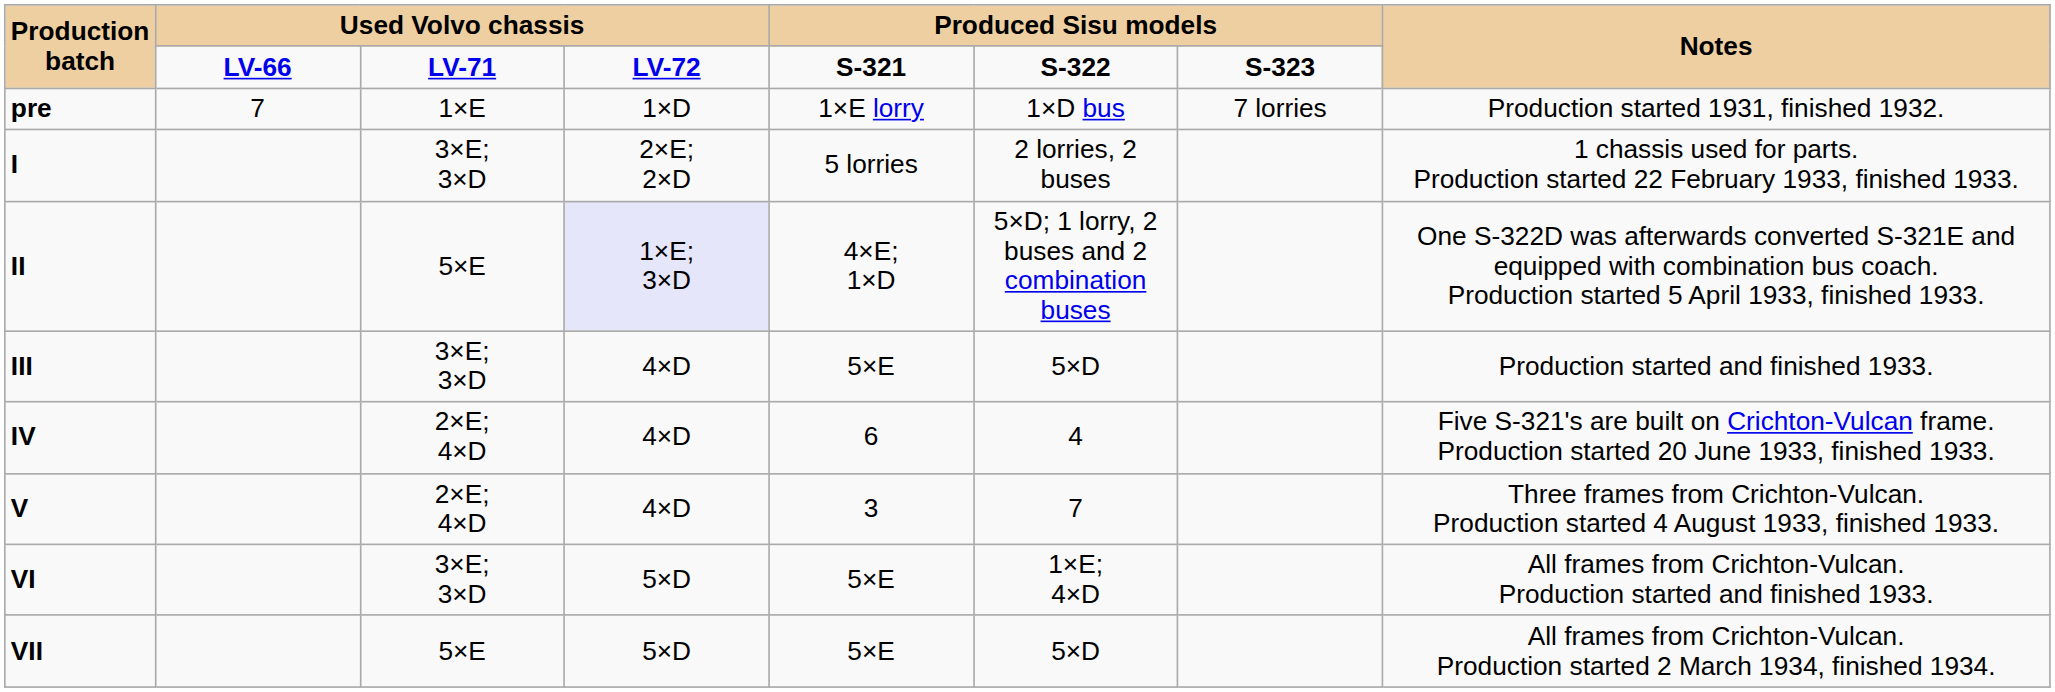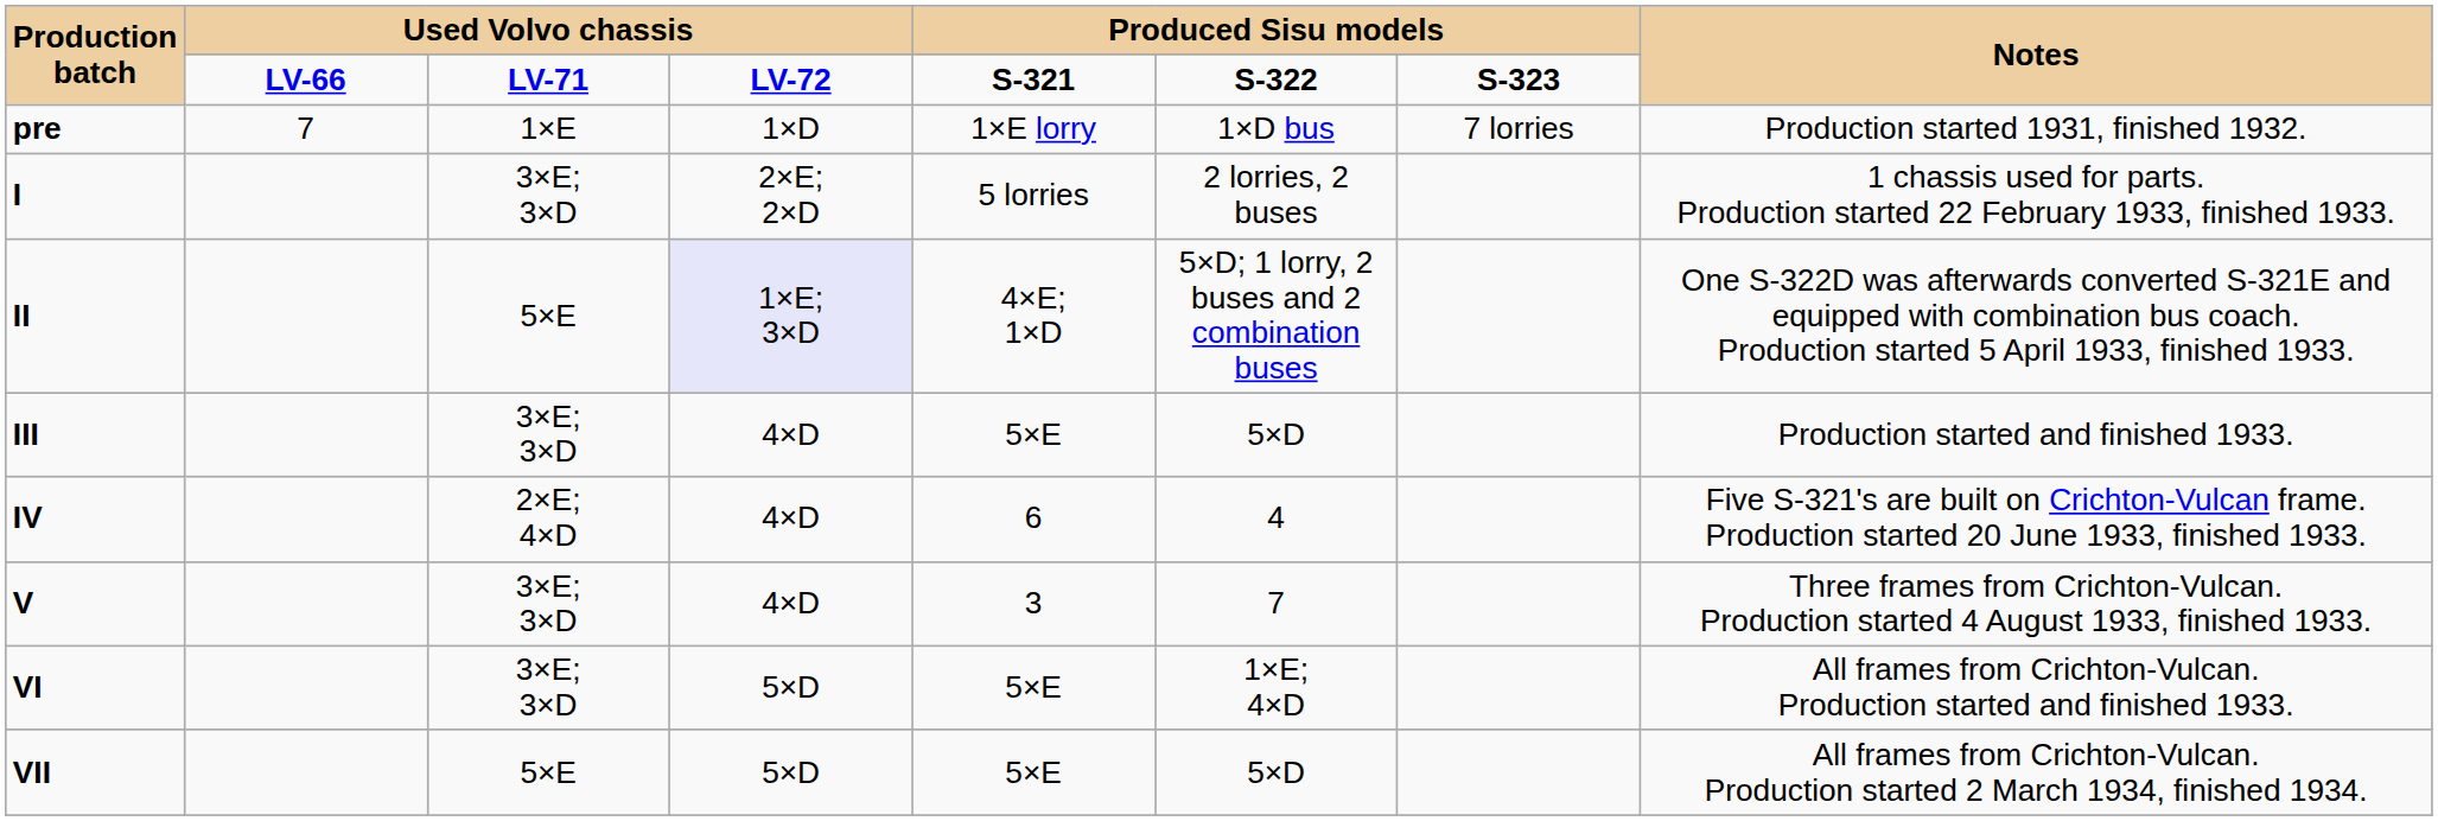V | column 3: 2×E; 4×D -> 3×E; 3×D
